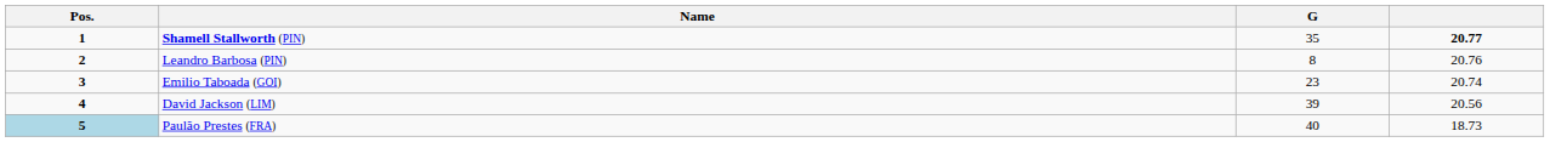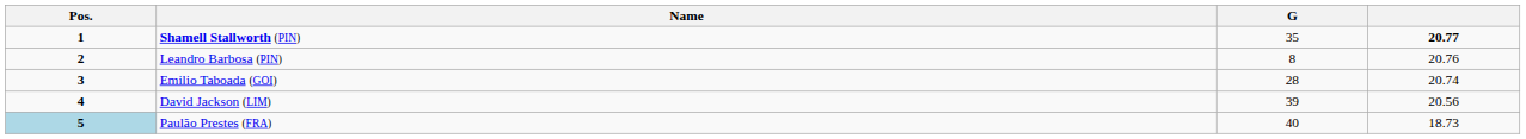Emilio Taboada (GOI) | G: 23 -> 28
